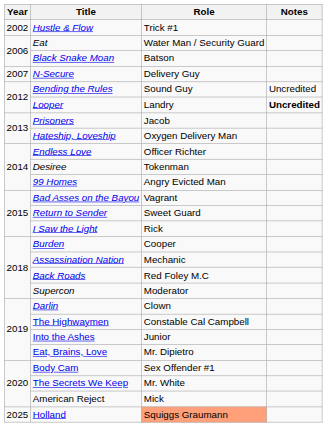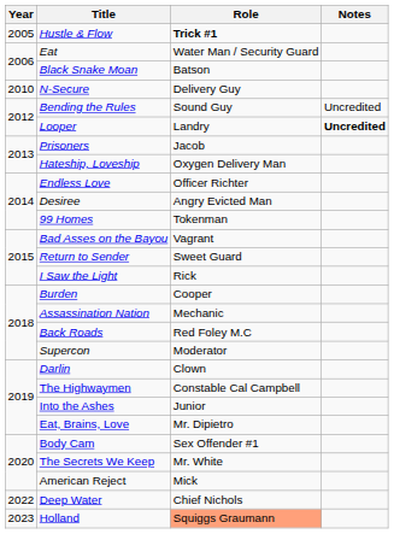Hustle & Flow | Year: 2002 -> 2005
Hustle & Flow | Role: normal -> bold
N-Secure | Year: 2007 -> 2010
Desiree | Role: Tokenman -> Angry Evicted Man
99 Homes | Role: Angry Evicted Man -> Tokenman
+ row: 2022 | Deep Water | Chief Nichols
Holland | Year: 2025 -> 2023
